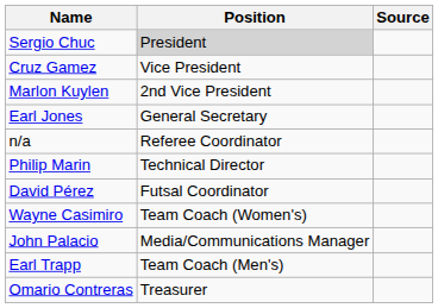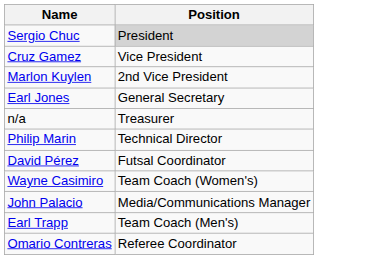- column: Source
n/a | Position: Referee Coordinator -> Treasurer
Omario Contreras | Position: Treasurer -> Referee Coordinator
